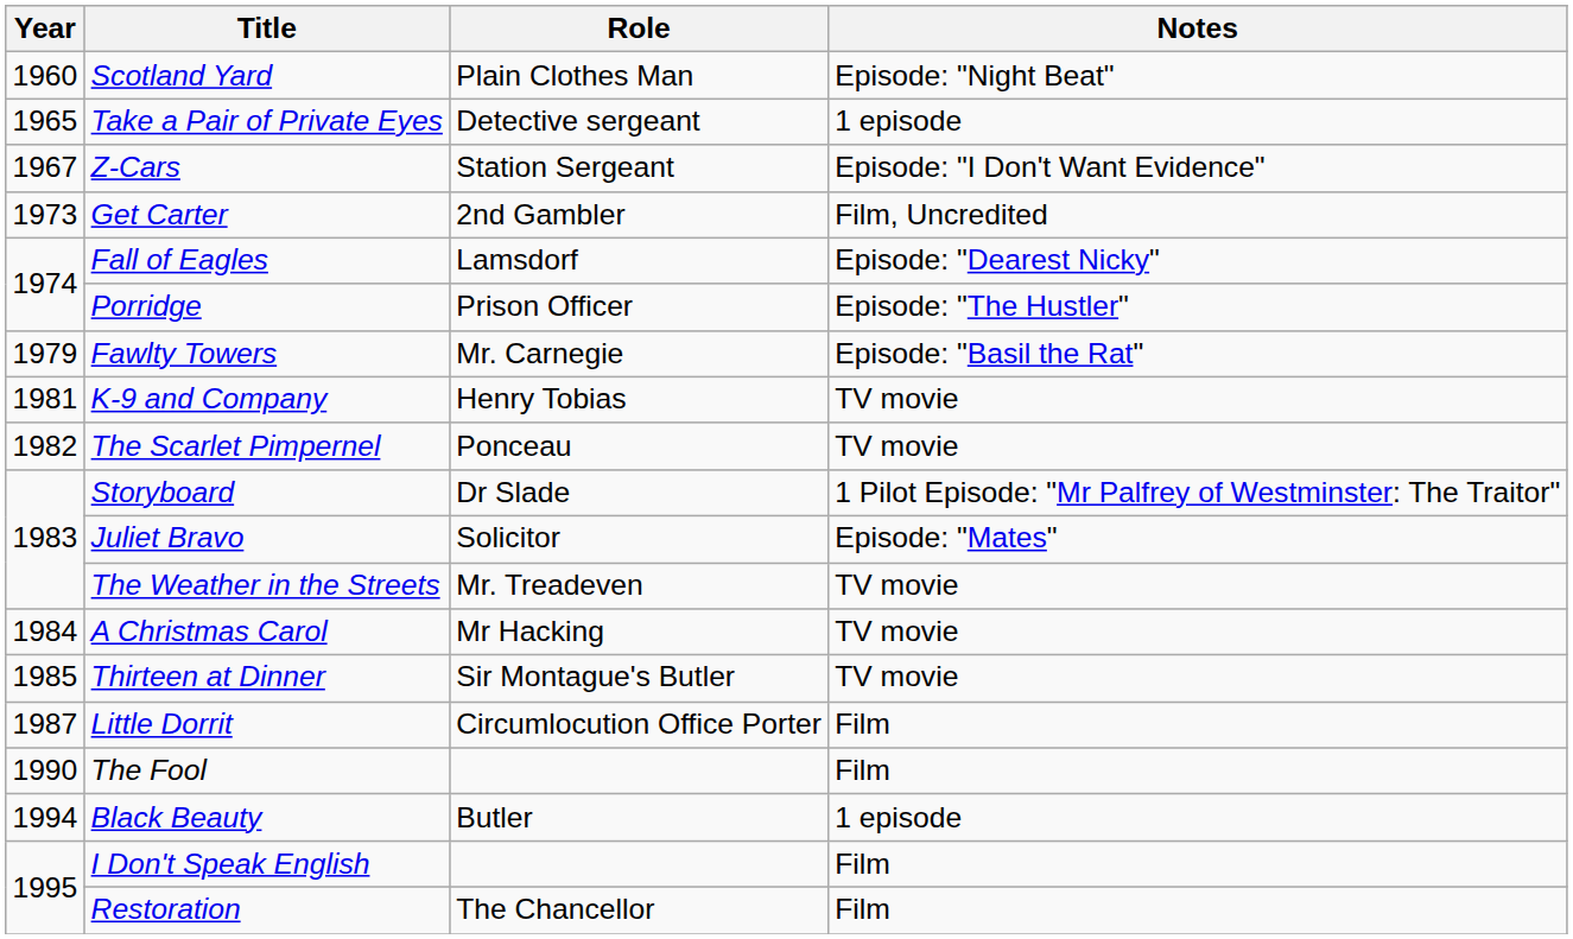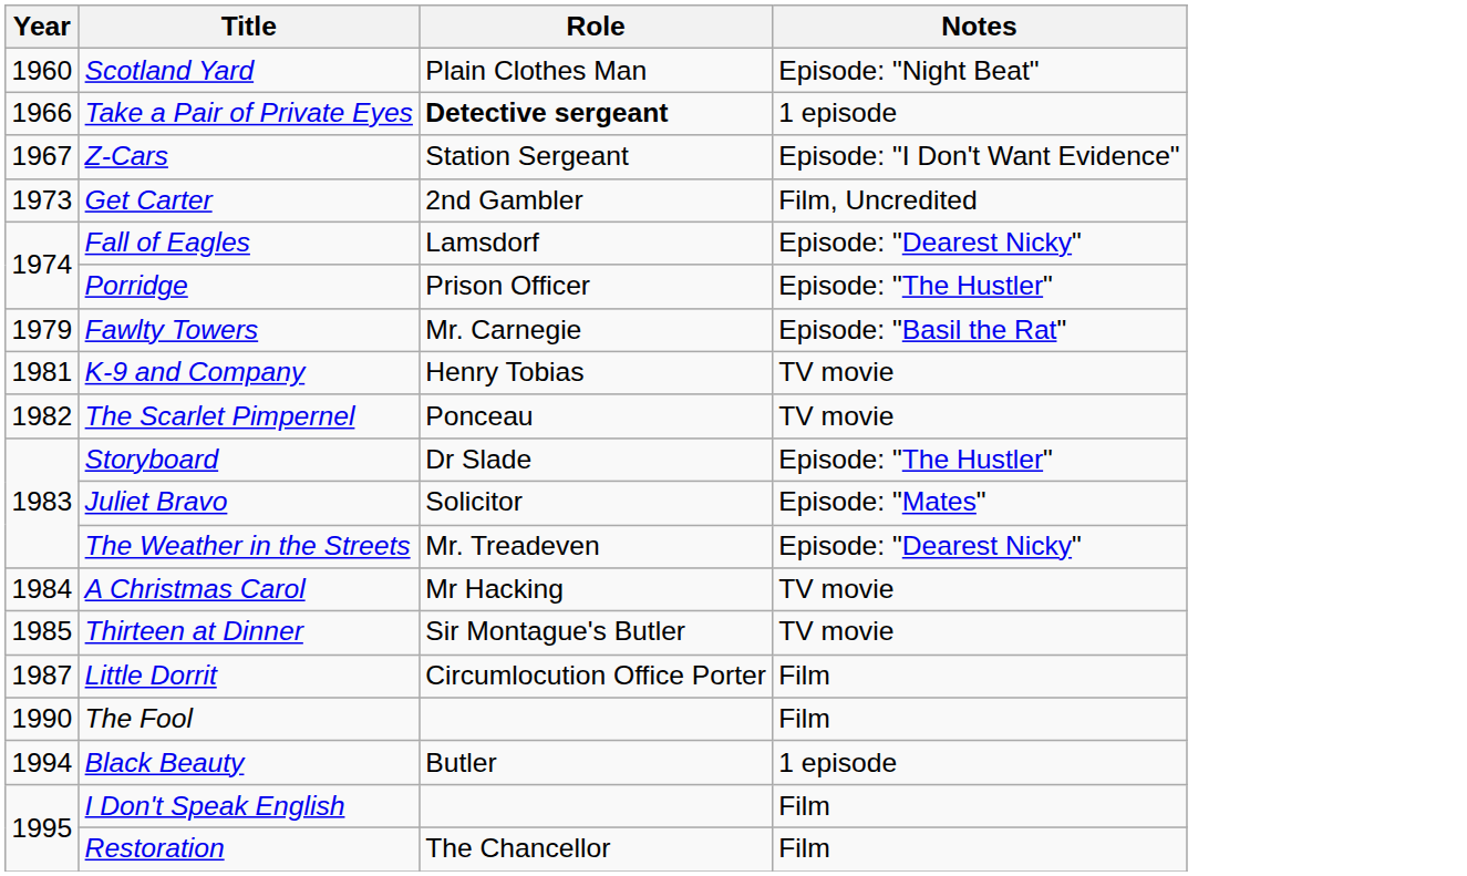Take a Pair of Private Eyes | Year: 1965 -> 1966
Take a Pair of Private Eyes | Role: normal -> bold
Storyboard | Notes: 1 Pilot Episode: "Mr Palfrey of Westminster: The Traitor" -> Episode: "The Hustler"
The Weather in the Streets | Notes: TV movie -> Episode: "Dearest Nicky"
